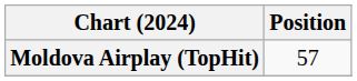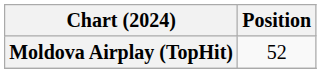Moldova Airplay (TopHit) | Position: 57 -> 52
